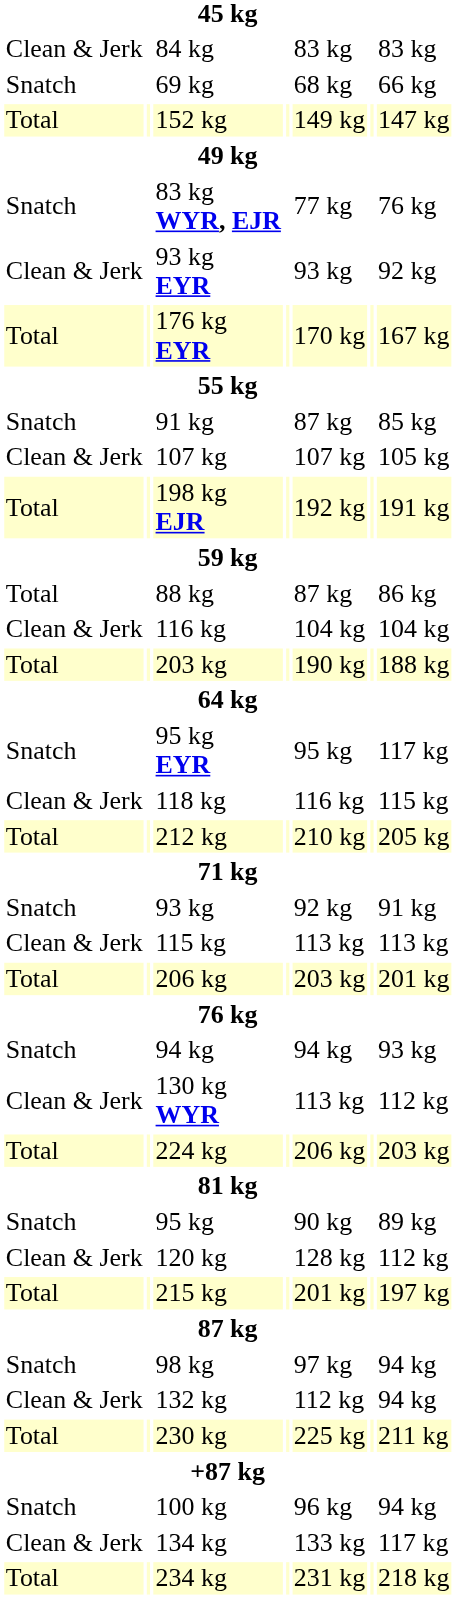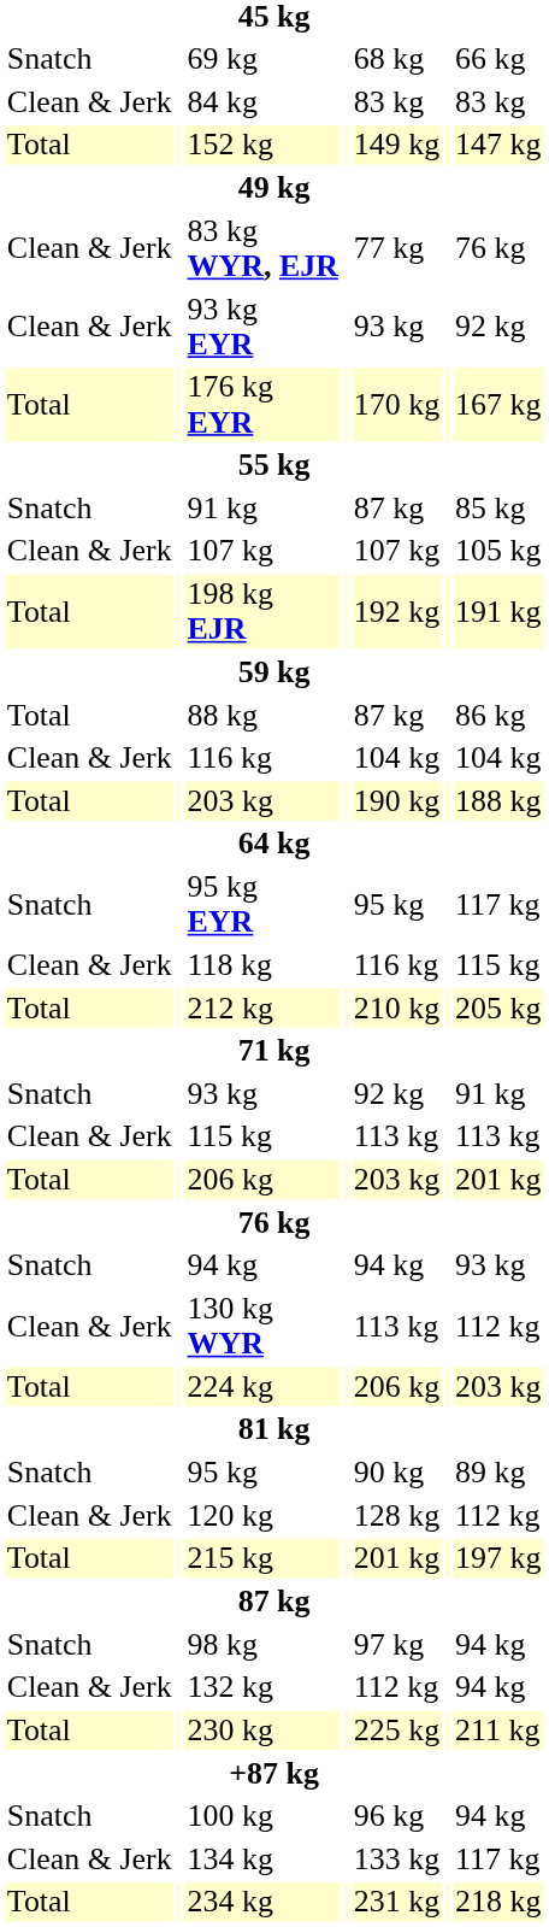rows swapped: 69 kg <-> 84 kg
83 kg WYR, EJR | column 1: Snatch -> Clean & Jerk
